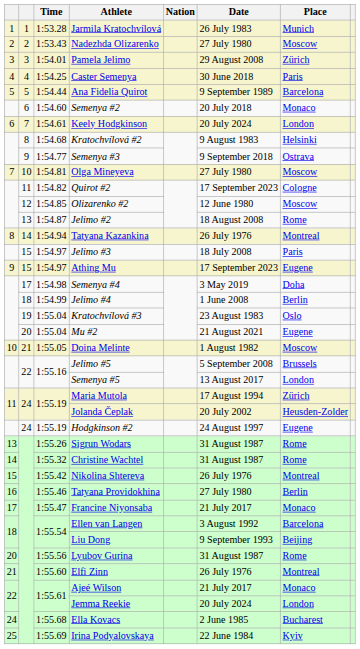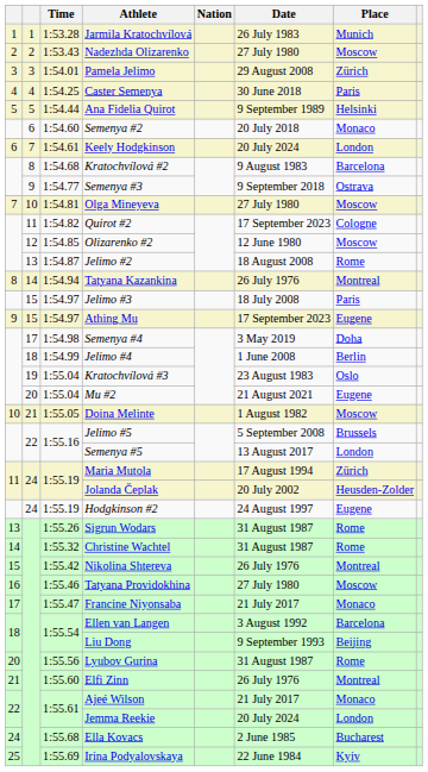Ana Fidelia Quirot | Place: Barcelona -> Helsinki
Kratochvílová #2 | Place: Helsinki -> Barcelona
Tatyana Providokhina | Place: Berlin -> Moscow
